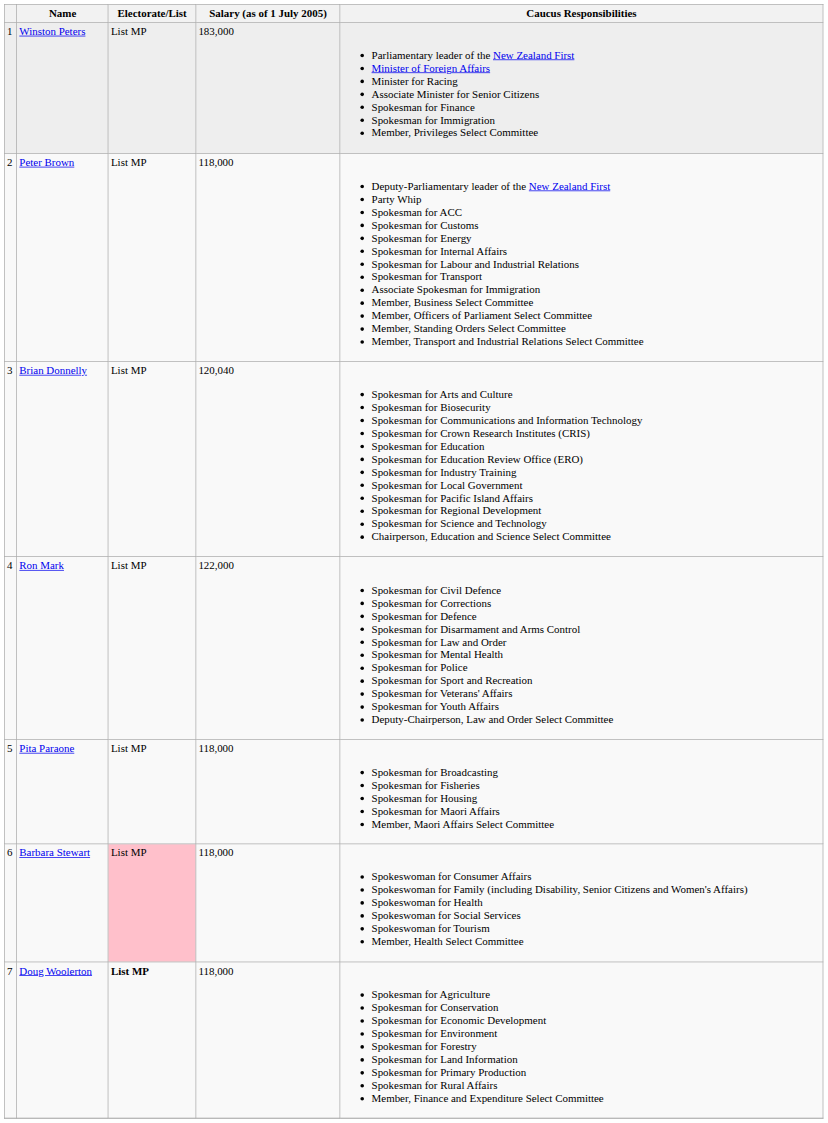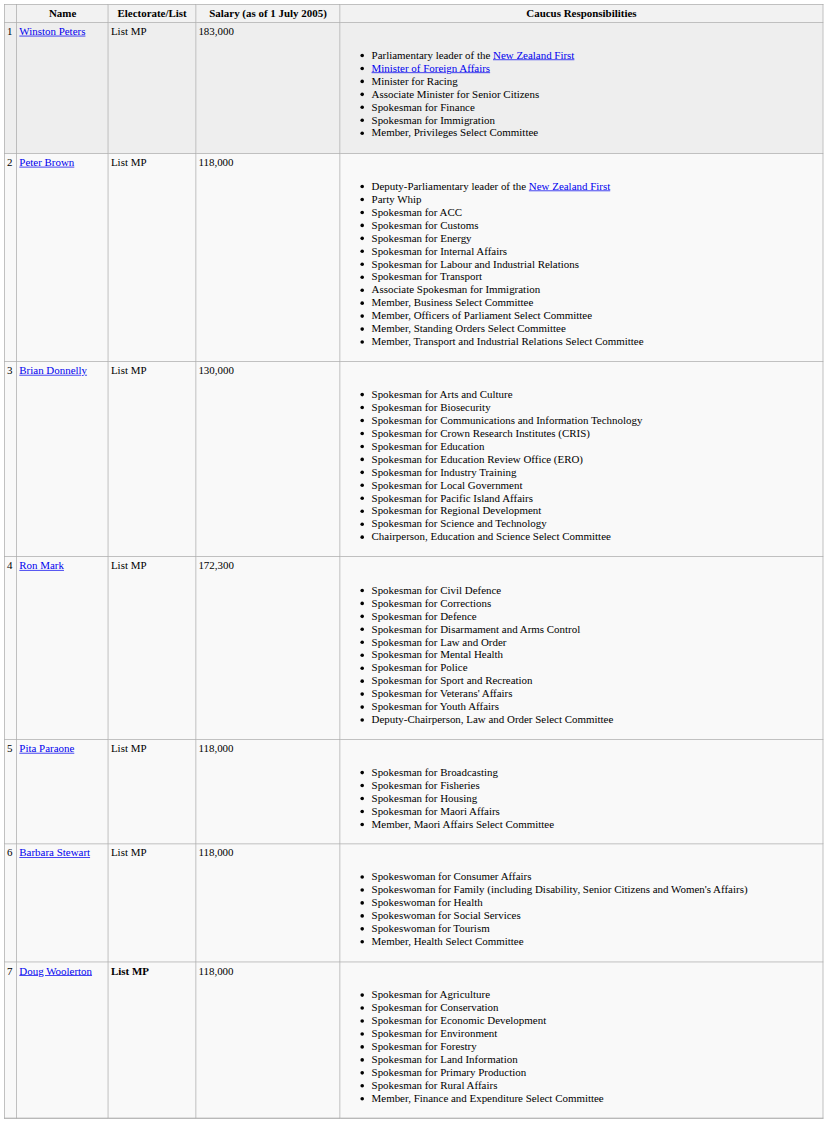Brian Donnelly | Salary (as of 1 July 2005): 120,040 -> 130,000
Ron Mark | Salary (as of 1 July 2005): 122,000 -> 172,300
Barbara Stewart | Electorate/List: pink background -> no background
